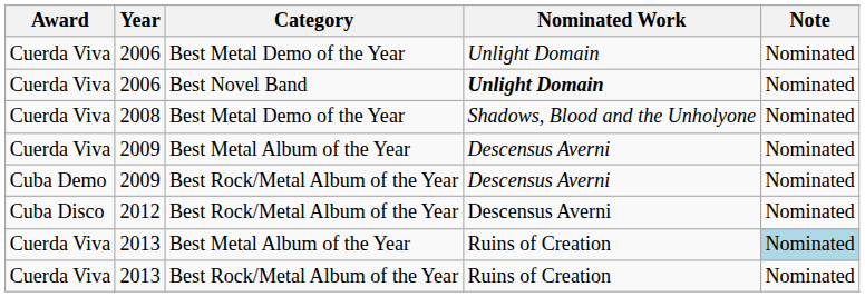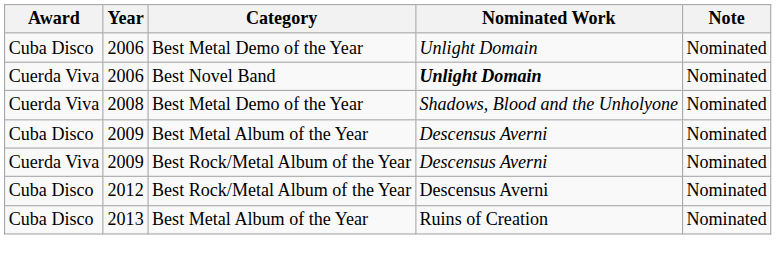2006 / Best Metal Demo of the Year | Award: Cuerda Viva -> Cuba Disco
2009 / Best Metal Album of the Year | Award: Cuerda Viva -> Cuba Disco
2009 / Best Rock/Metal Album of the Year | Award: Cuba Demo -> Cuerda Viva
2013 / Best Metal Album of the Year | Award: Cuerda Viva -> Cuba Disco
2013 / Best Metal Album of the Year | Note: lightblue background -> no background
- row: Cuerda Viva | 2013 | Best Rock/Metal Album of the Year | Ruins of Creation | Nominated
